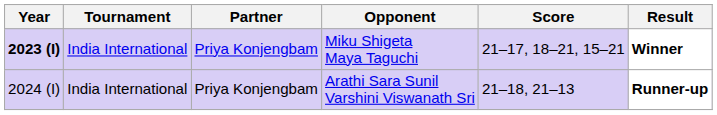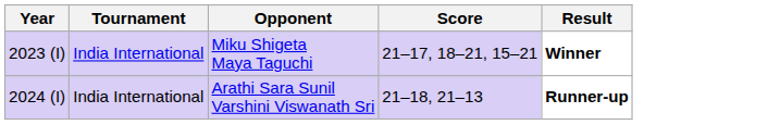- column: Partner | Priya Konjengbam | Priya Konjengbam
Miku Shigeta Maya Taguchi | Year: bold -> normal
